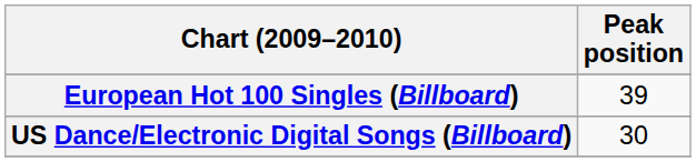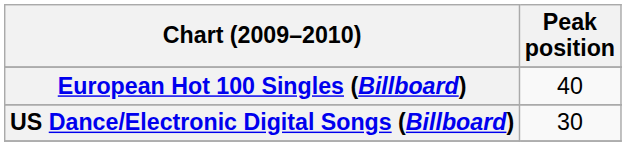European Hot 100 Singles (Billboard) | Peak position: 39 -> 40
